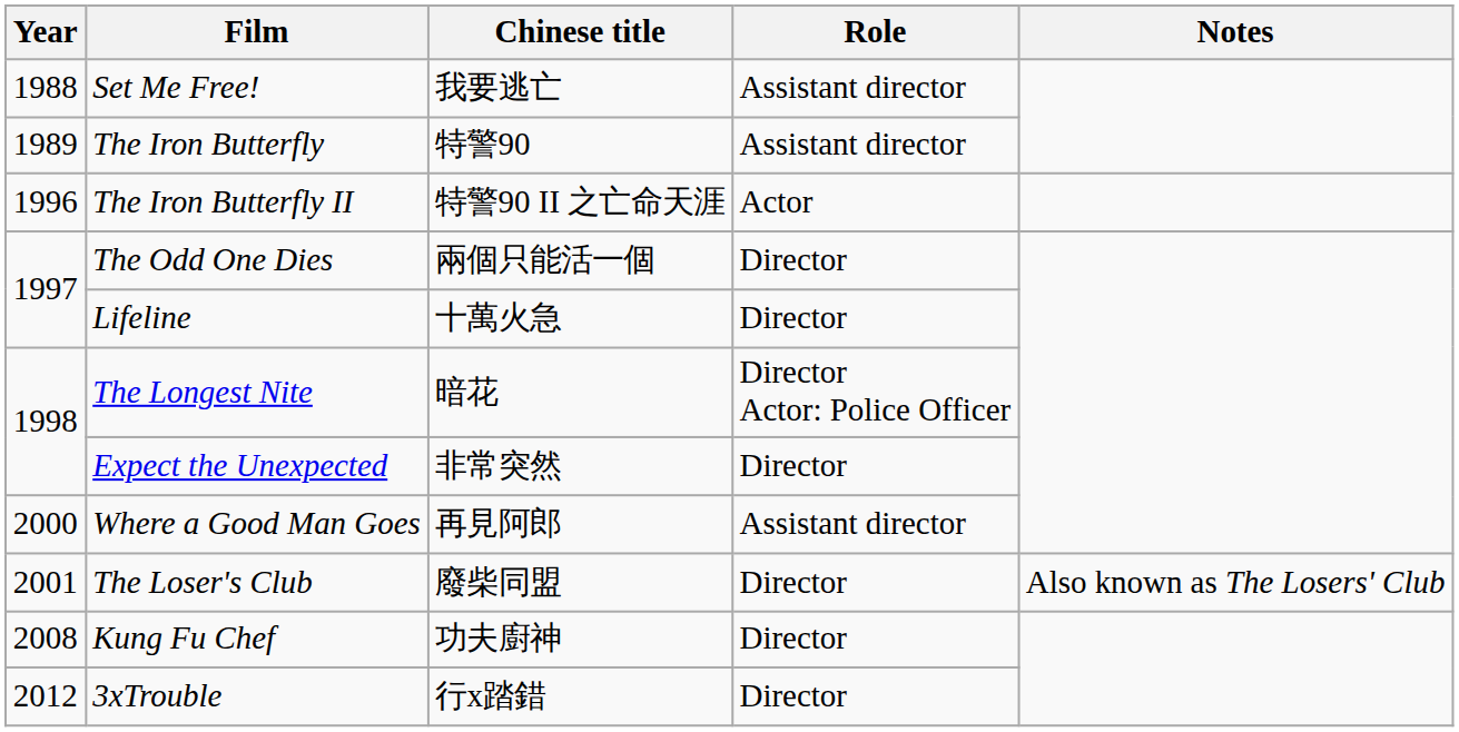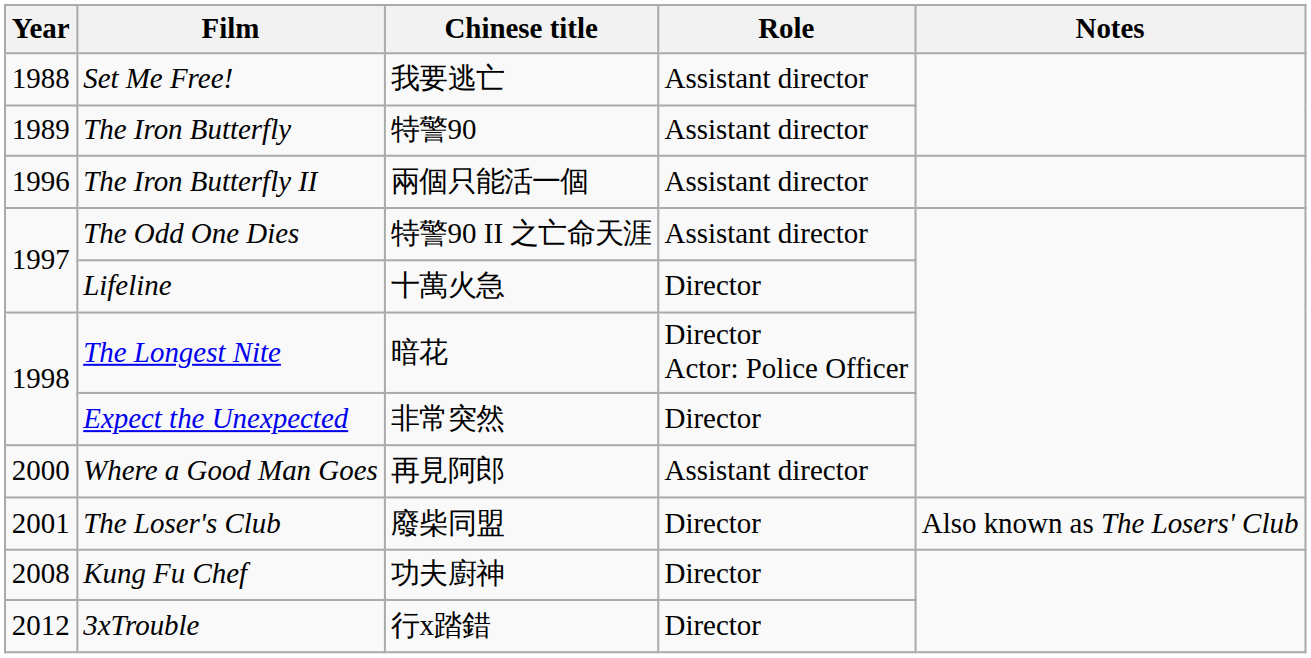The Iron Butterfly II | Chinese title: 特警90 II 之亡命天涯 -> 兩個只能活一個
The Iron Butterfly II | Role: Actor -> Assistant director
The Odd One Dies | Chinese title: 兩個只能活一個 -> 特警90 II 之亡命天涯
The Odd One Dies | Role: Director -> Assistant director
